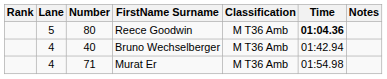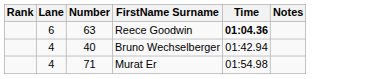- column: Classification | M T36 Amb | M T36 Amb | M T36 Amb
Reece Goodwin | Lane: 5 -> 6
Reece Goodwin | Number: 80 -> 63
